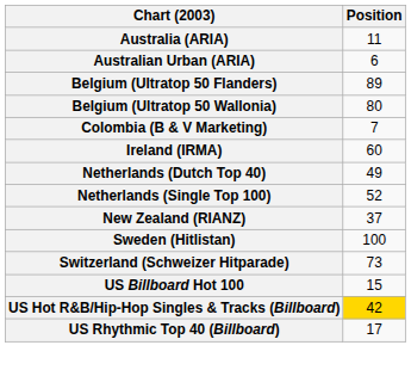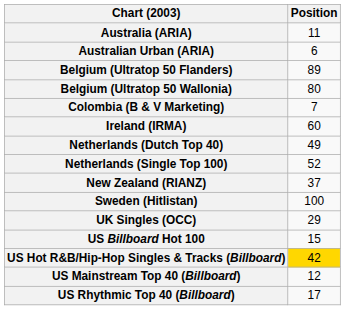- row: Switzerland (Schweizer Hitparade) | 73
+ row: UK Singles (OCC) | 29
+ row: US Mainstream Top 40 (Billboard) | 12
